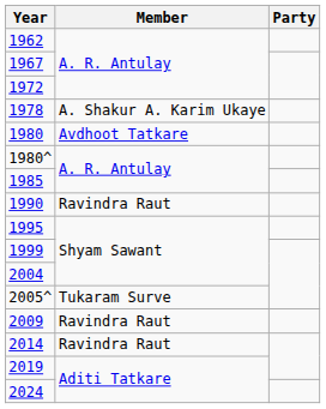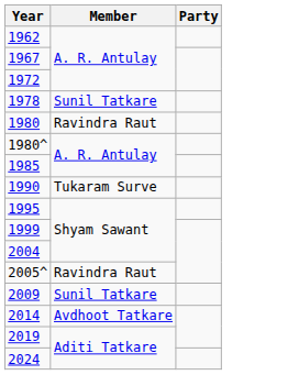1978 | Member: A. Shakur A. Karim Ukaye -> Sunil Tatkare
1980 | Member: Avdhoot Tatkare -> Ravindra Raut
1990 | Member: Ravindra Raut -> Tukaram Surve
2005^ | Member: Tukaram Surve -> Ravindra Raut
2009 | Member: Ravindra Raut -> Sunil Tatkare
2014 | Member: Ravindra Raut -> Avdhoot Tatkare
